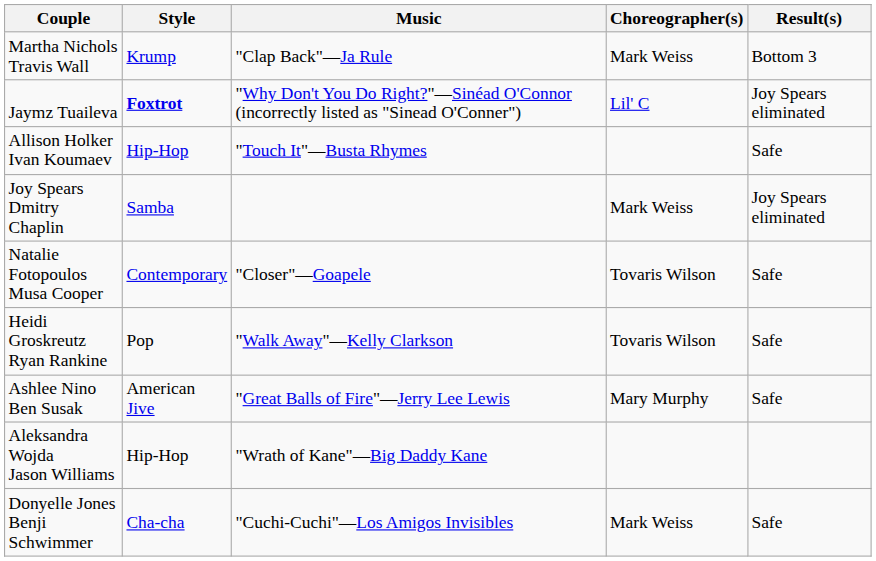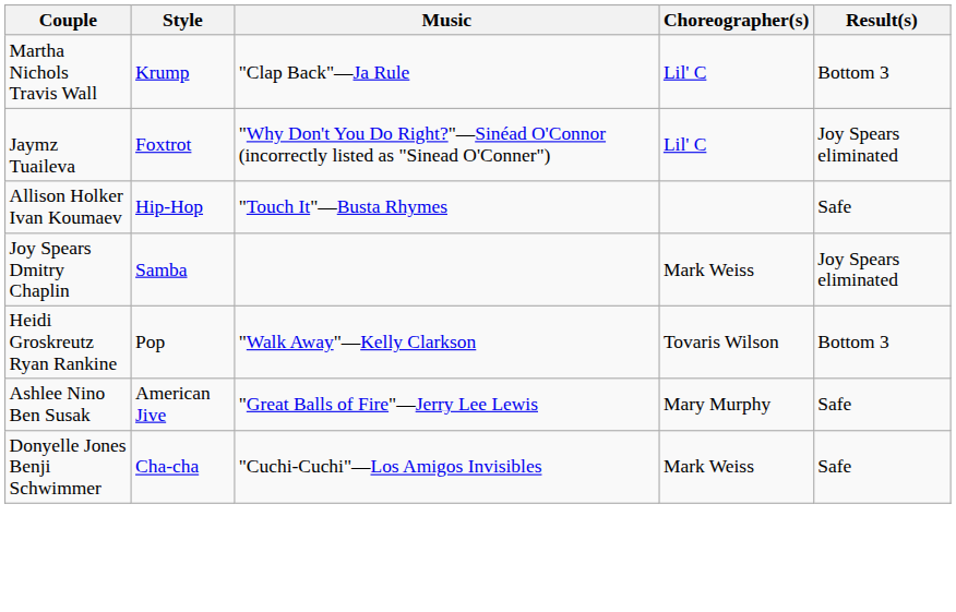Martha Nichols Travis Wall | Choreographer(s): Mark Weiss -> Lil' C
Jaymz Tuaileva | Style: bold -> normal
- row: Natalie Fotopoulos Musa Cooper | Contemporary | "Closer"—Goapele | Tovaris Wilson | Safe
Heidi Groskreutz Ryan Rankine | Result(s): Safe -> Bottom 3
- row: Aleksandra Wojda Jason Williams | Hip-Hop | "Wrath of Kane"—Big Daddy Kane
